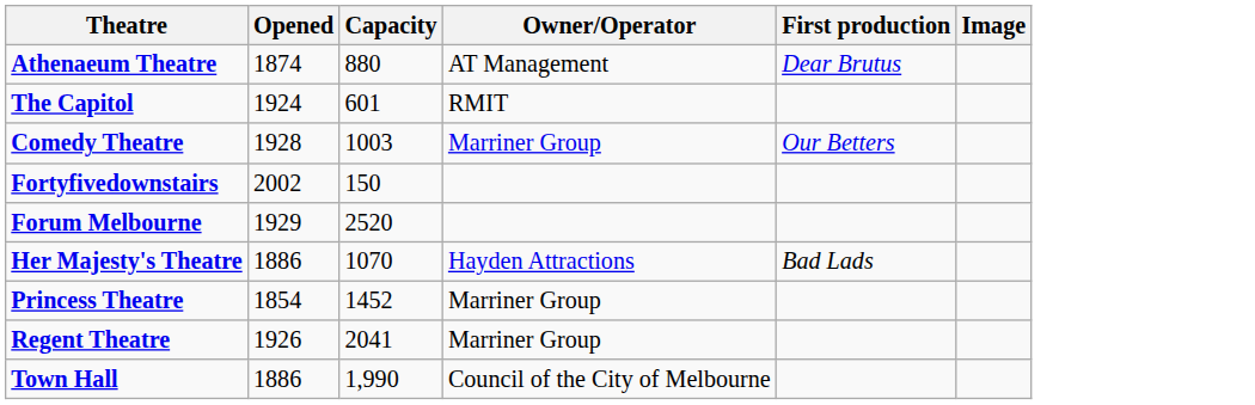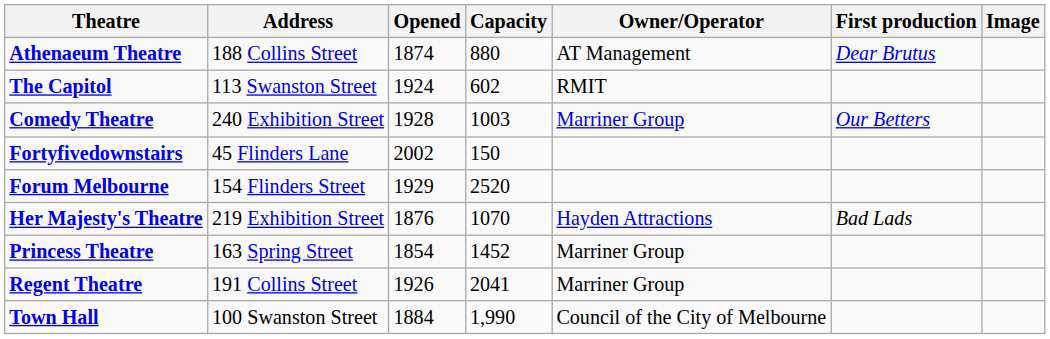+ column: Address | 188 Collins Street | 113 Swanston Street | 240 Exhibition Street | 45 Flinders Lane | 154 Flinders Street | 219 Exhibition Street | 163 Spring Street | 191 Collins Street | 100 Swanston Street
The Capitol | Capacity: 601 -> 602
Her Majesty's Theatre | Opened: 1886 -> 1876
Town Hall | Opened: 1886 -> 1884
